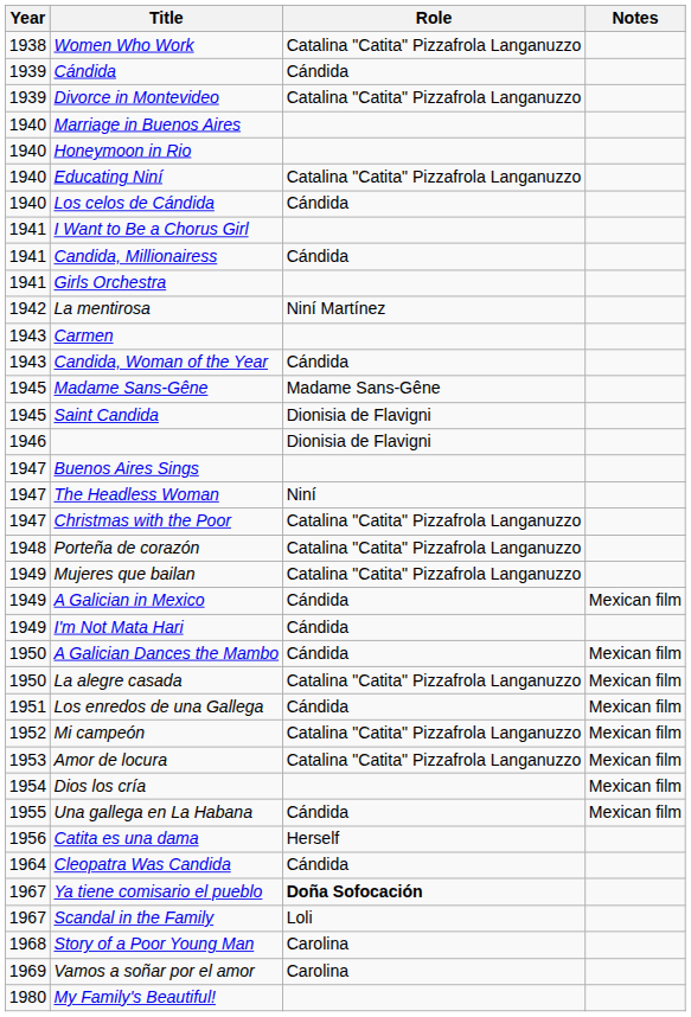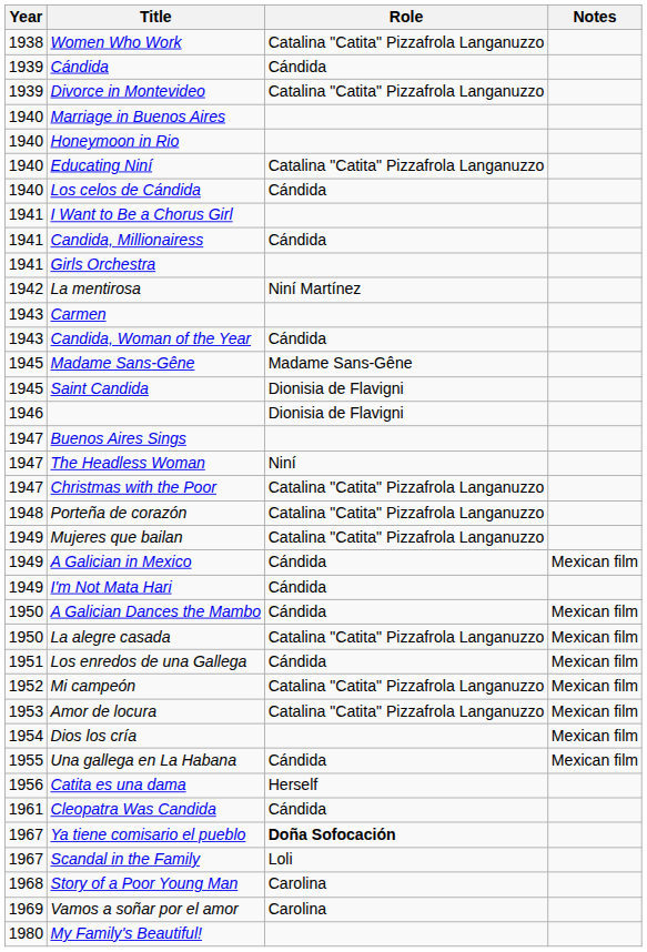Cleopatra Was Candida | Year: 1964 -> 1961
